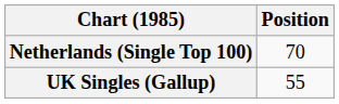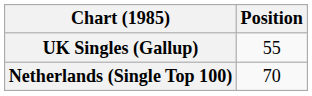rows swapped: Netherlands (Single Top 100) <-> UK Singles (Gallup)
